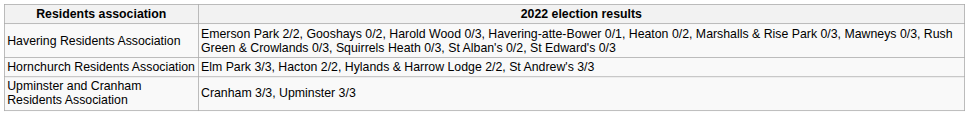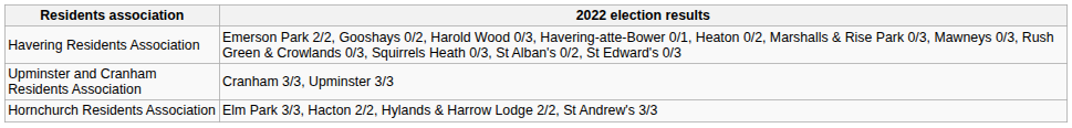rows swapped: Hornchurch Residents Association <-> Upminster and Cranham Residents Association
